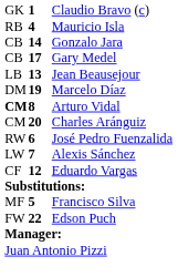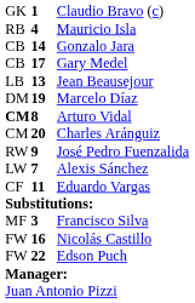José Pedro Fuenzalida | column 2: 6 -> 9
Eduardo Vargas | column 2: 12 -> 11
Francisco Silva | column 2: 5 -> 3
+ row: FW | 16 | Nicolás Castillo
